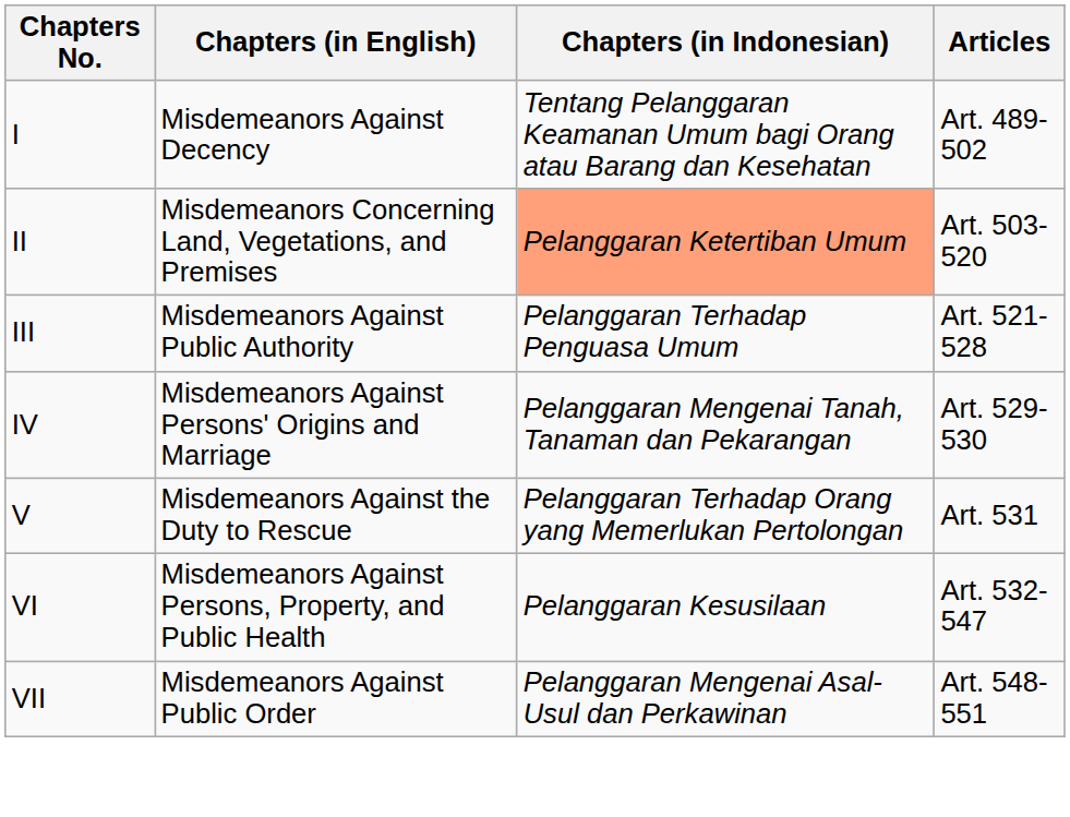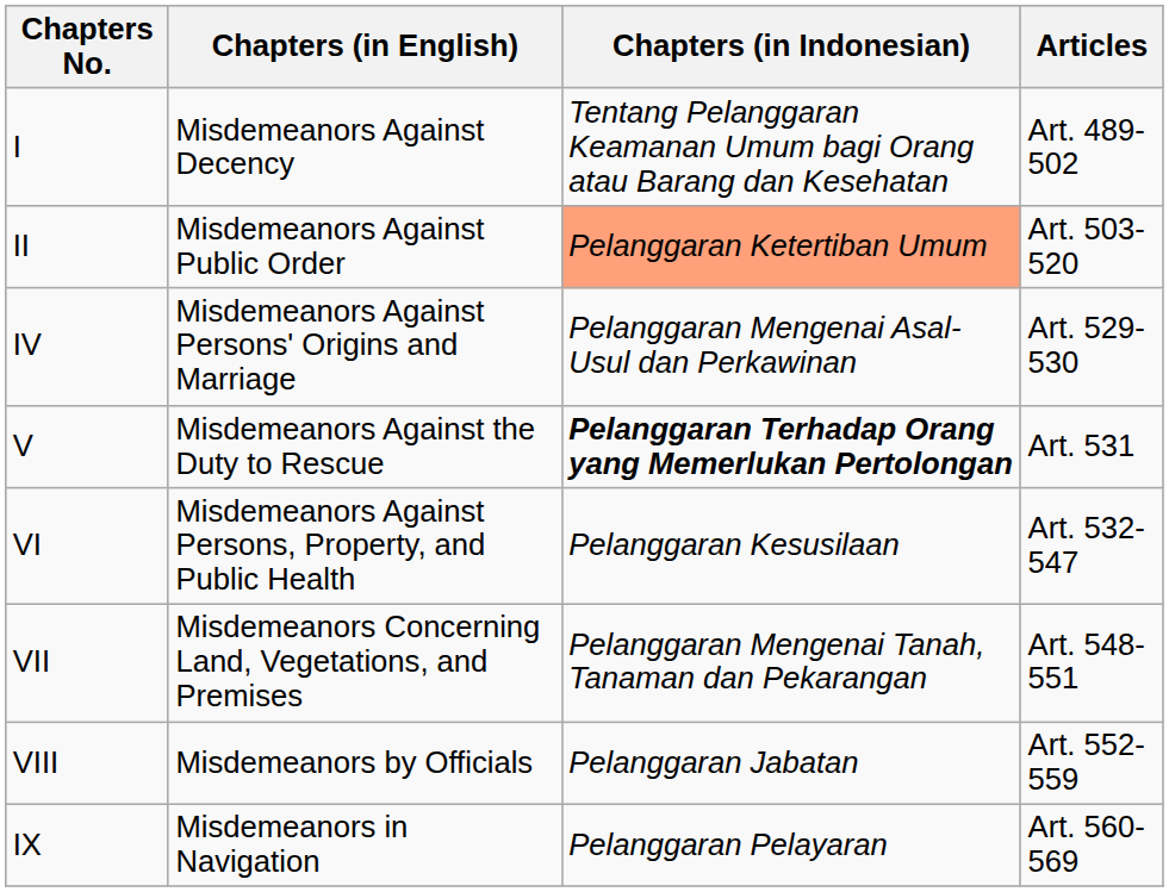II | Chapters (in English): Misdemeanors Concerning Land, Vegetations, and Premises -> Misdemeanors Against Public Order
- row: III | Misdemeanors Against Public Authority | Pelanggaran Terhadap Penguasa Umum | Art. 521-528
IV | Chapters (in Indonesian): Pelanggaran Mengenai Tanah, Tanaman dan Pekarangan -> Pelanggaran Mengenai Asal-Usul dan Perkawinan
V | Chapters (in Indonesian): normal -> bold
VII | Chapters (in English): Misdemeanors Against Public Order -> Misdemeanors Concerning Land, Vegetations, and Premises
VII | Chapters (in Indonesian): Pelanggaran Mengenai Asal-Usul dan Perkawinan -> Pelanggaran Mengenai Tanah, Tanaman dan Pekarangan
+ row: VIII | Misdemeanors by Officials | Pelanggaran Jabatan | Art. 552-559
+ row: IX | Misdemeanors in Navigation | Pelanggaran Pelayaran | Art. 560-569
